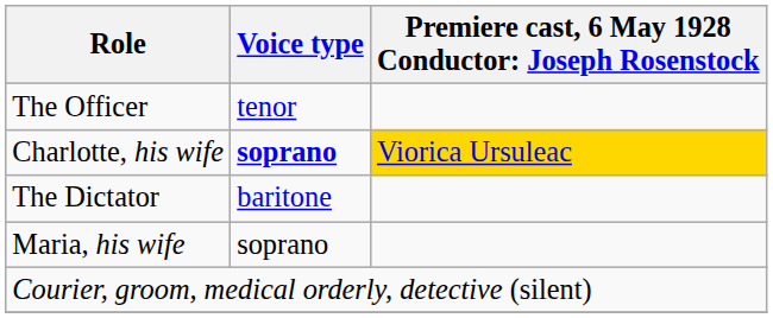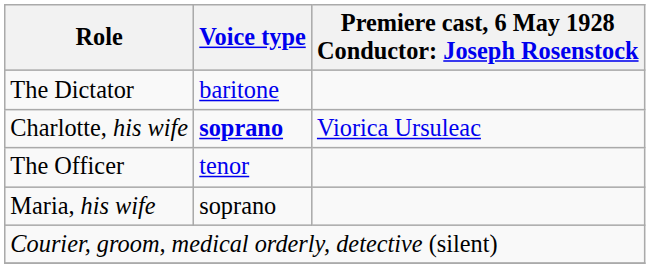rows swapped: The Dictator <-> The Officer
Charlotte, his wife | column 3: gold background -> no background
